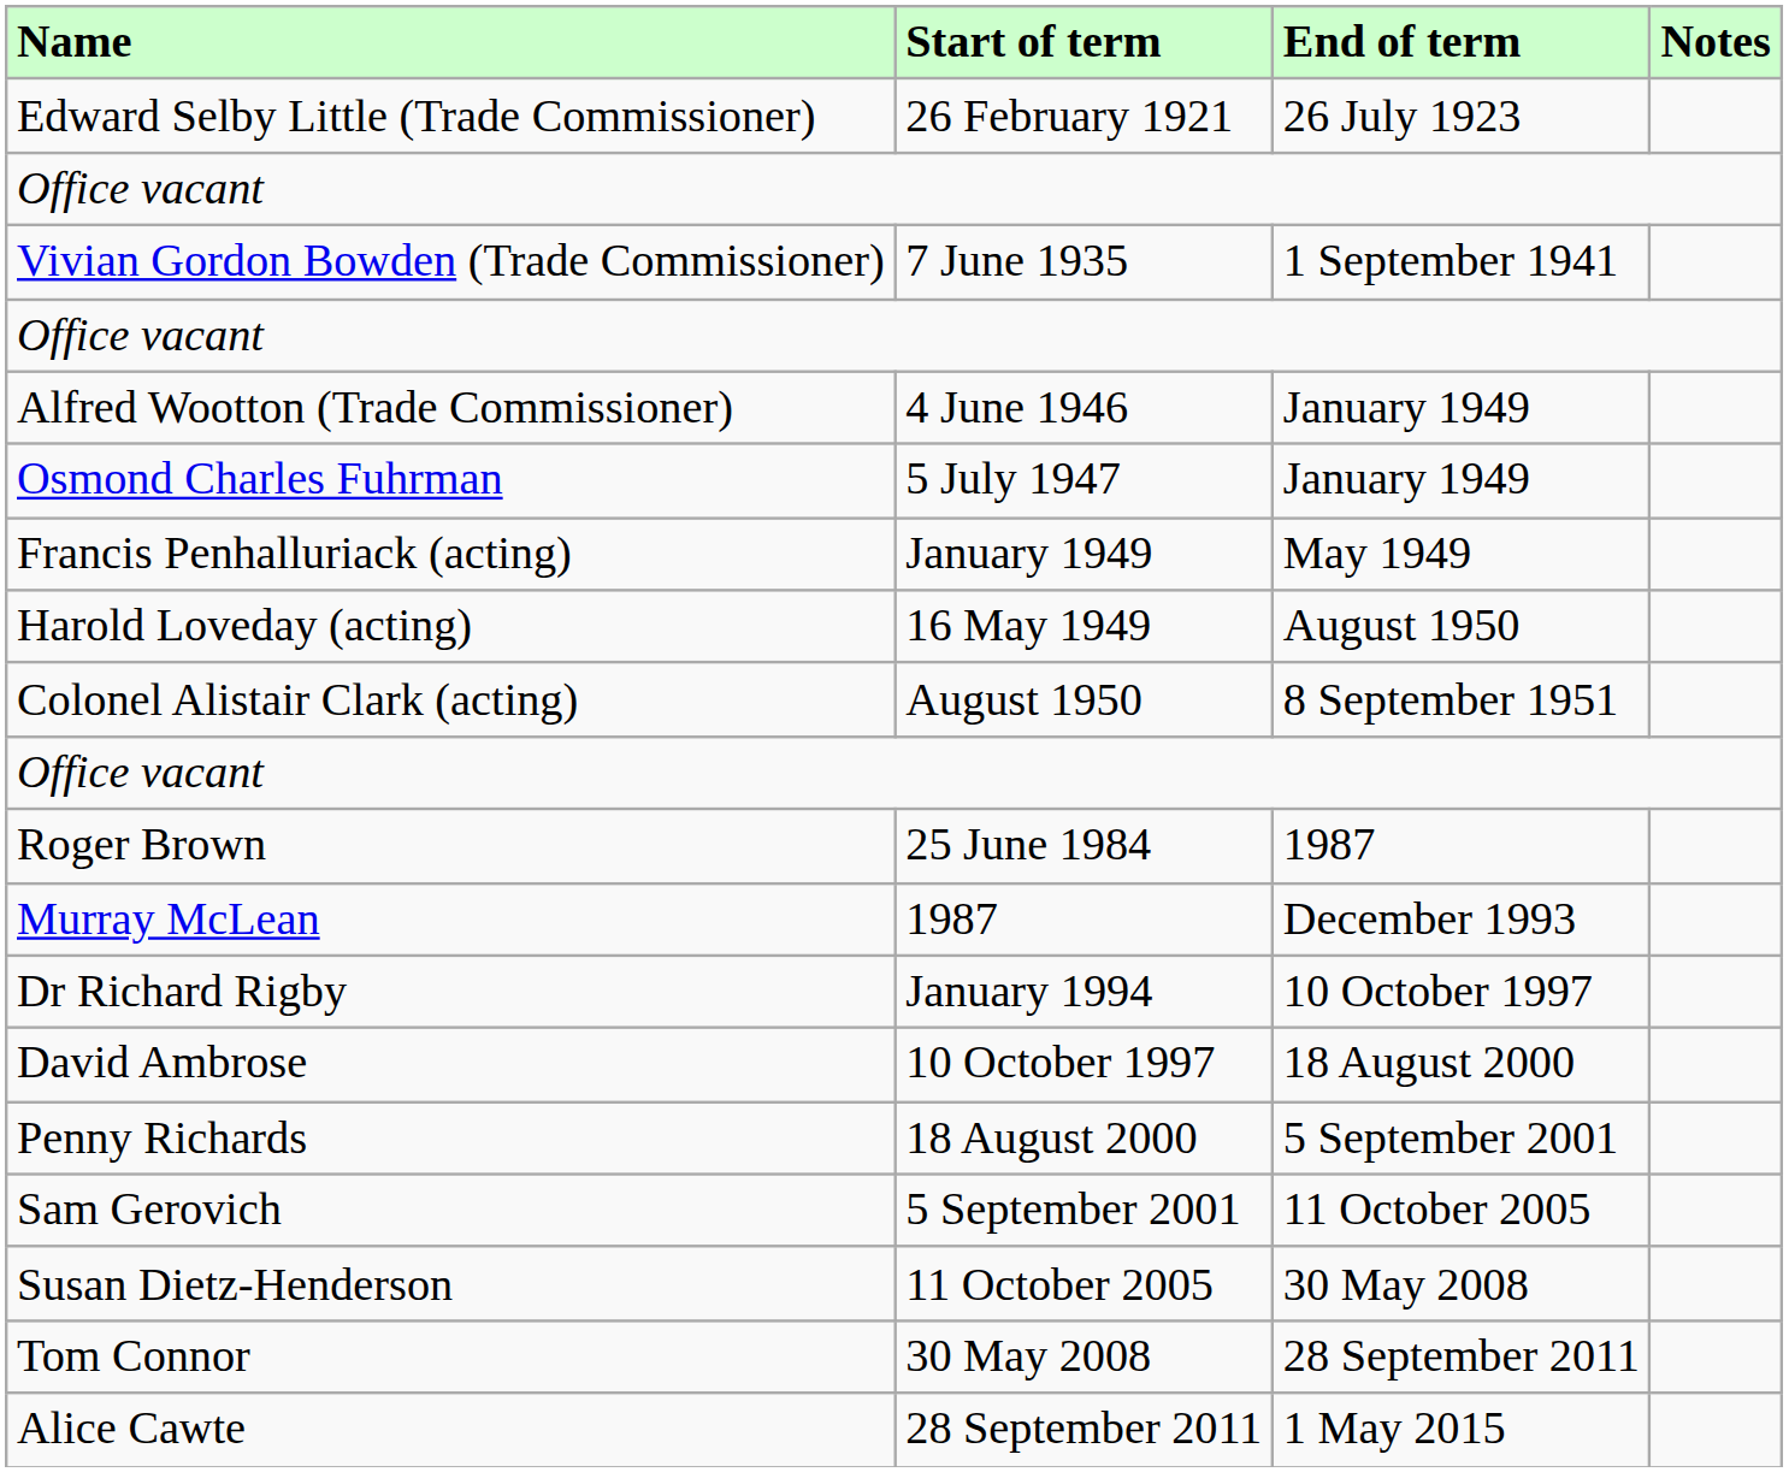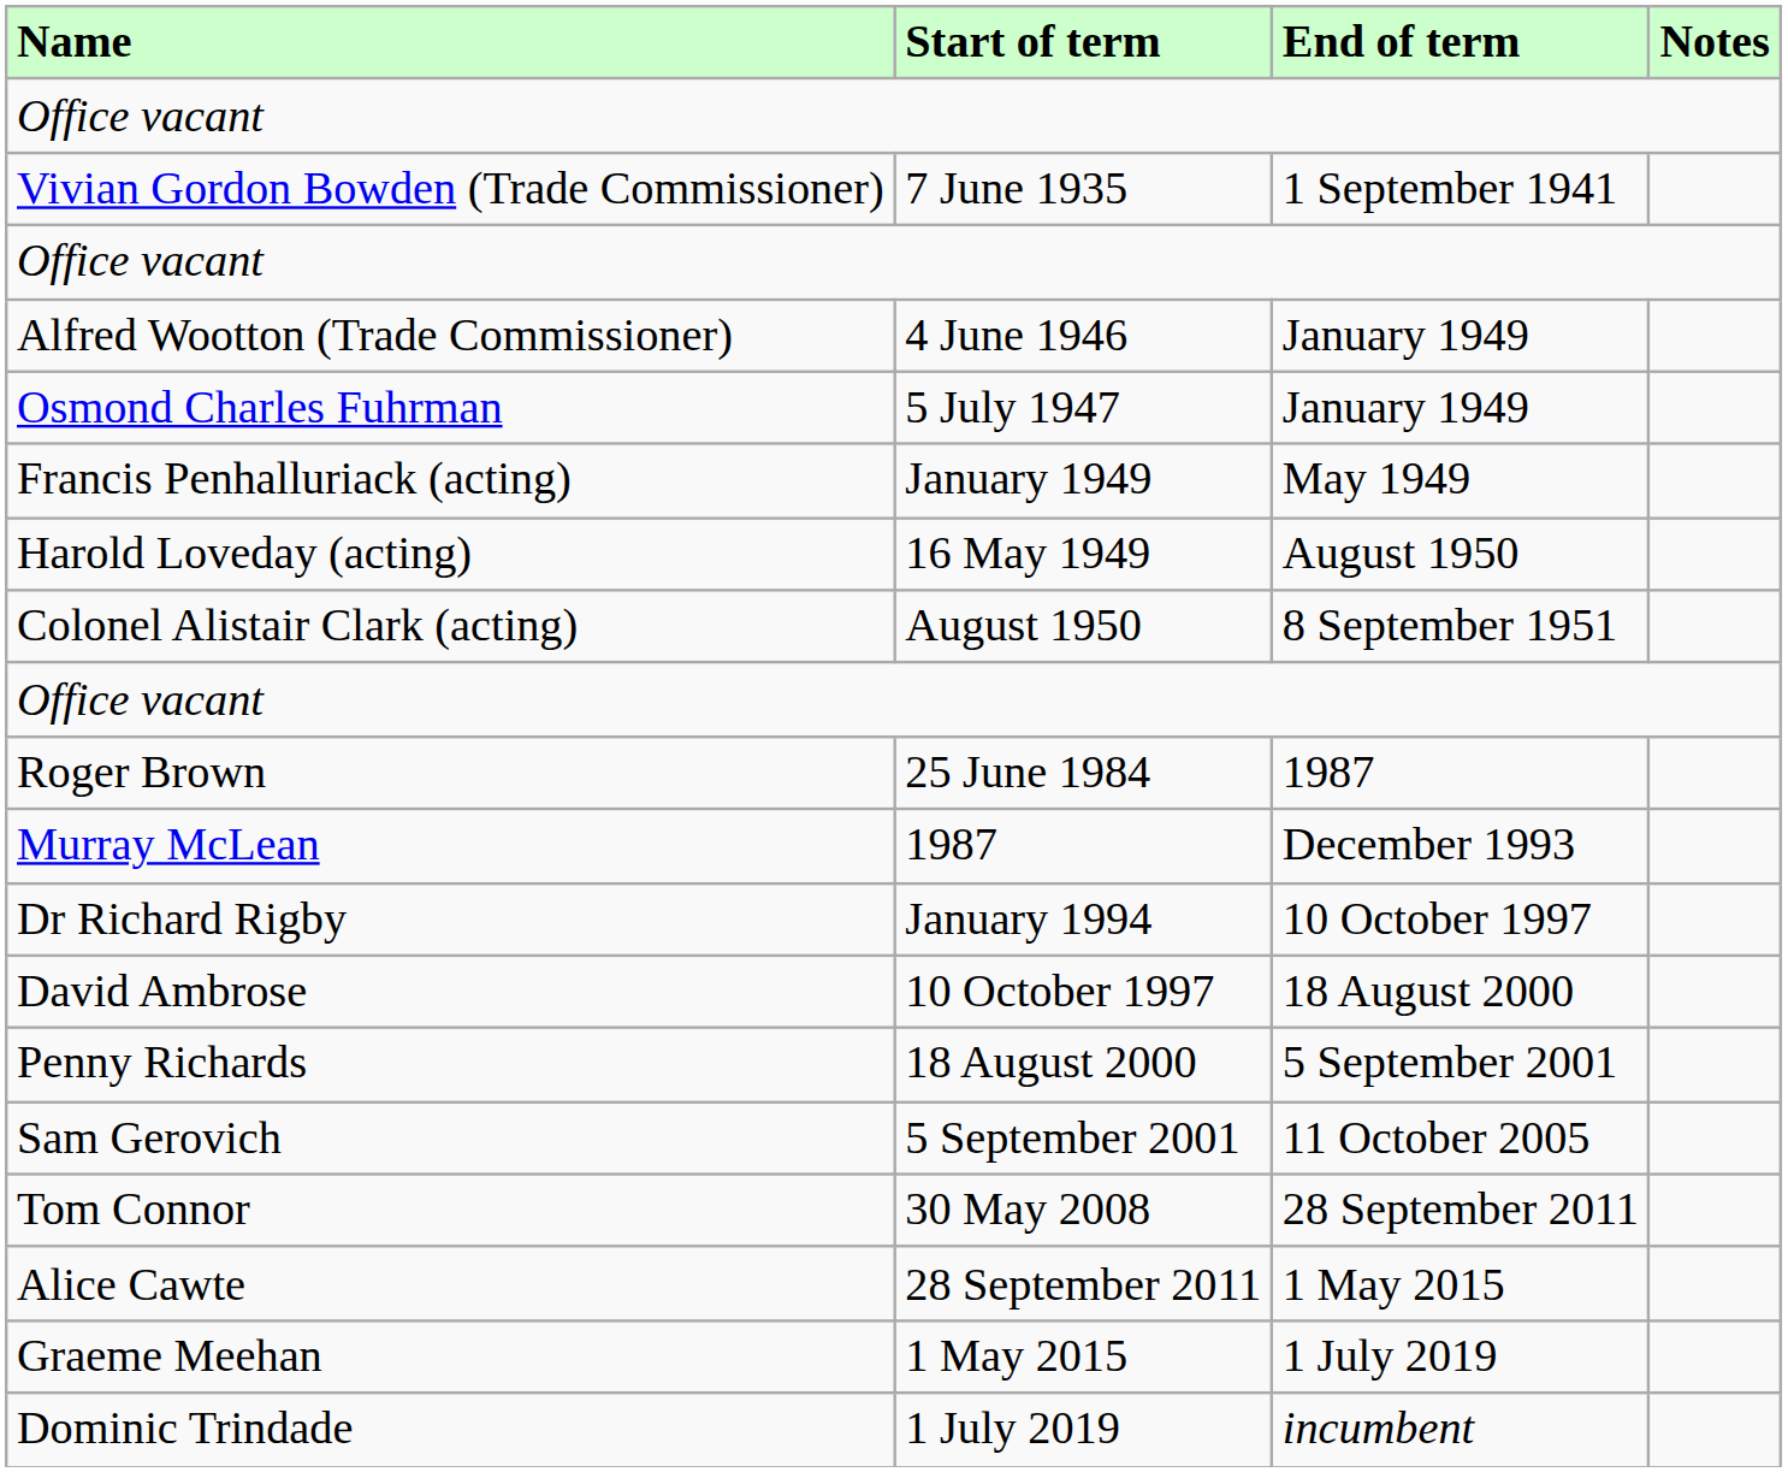- row: Edward Selby Little (Trade Commissioner) | 26 February 1921 | 26 July 1923
- row: Susan Dietz-Henderson | 11 October 2005 | 30 May 2008
+ row: Graeme Meehan | 1 May 2015 | 1 July 2019
+ row: Dominic Trindade | 1 July 2019 | incumbent
